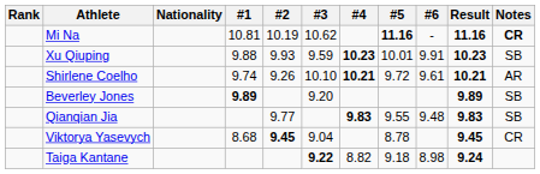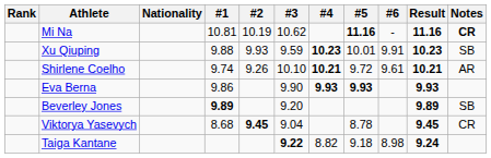+ row: Eva Berna | 9.86 | 9.90 | 9.93 | 9.93 | 9.93
- row: Qianqian Jia | 9.77 | 9.83 | 9.55 | 9.48 | 9.83 | SB
